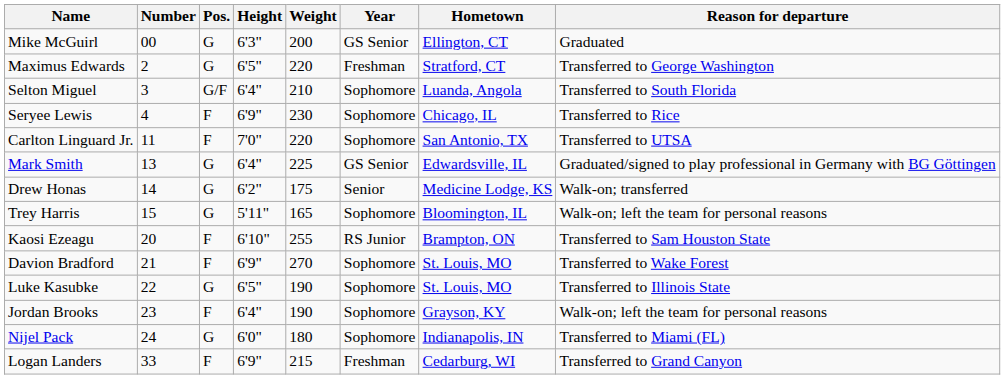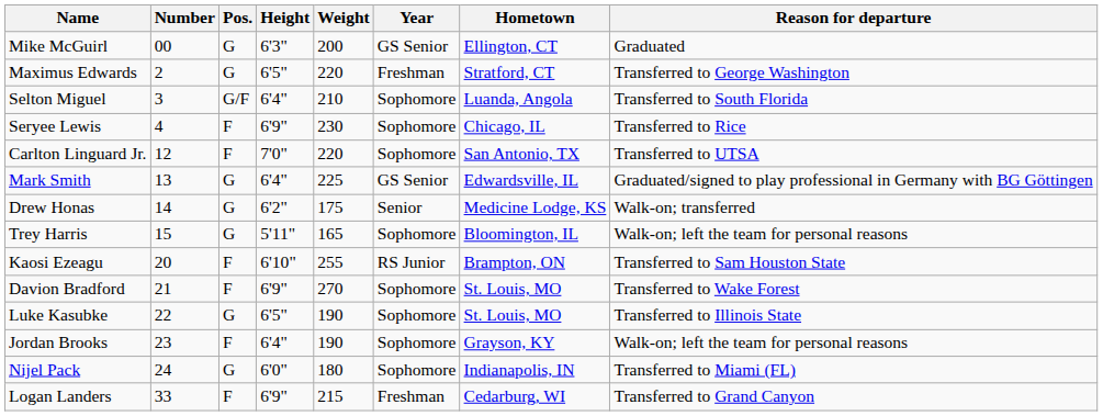Carlton Linguard Jr. | Number: 11 -> 12
